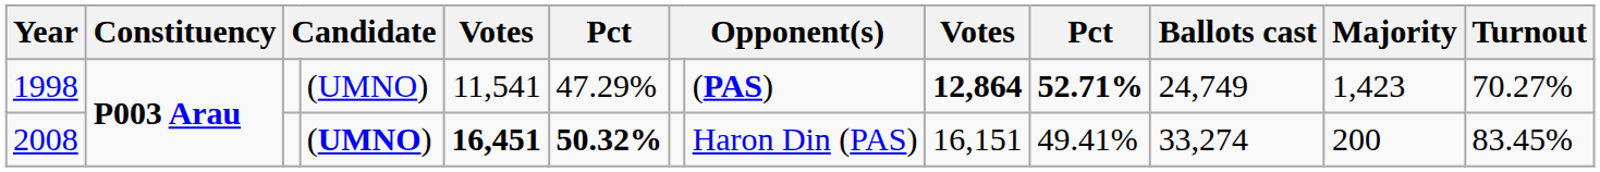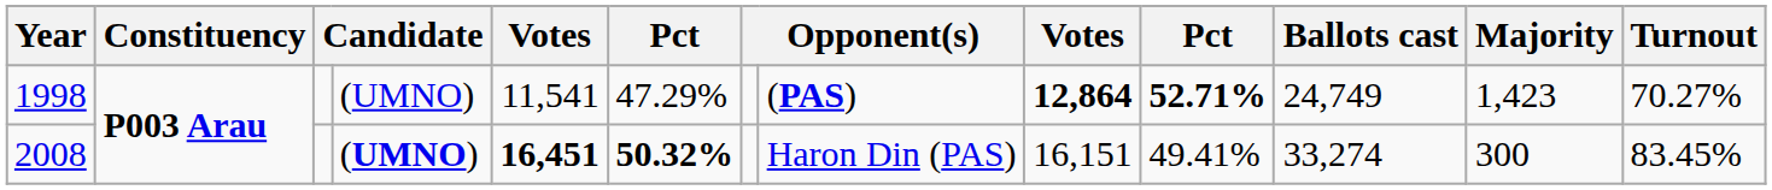2008 | Majority: 200 -> 300
